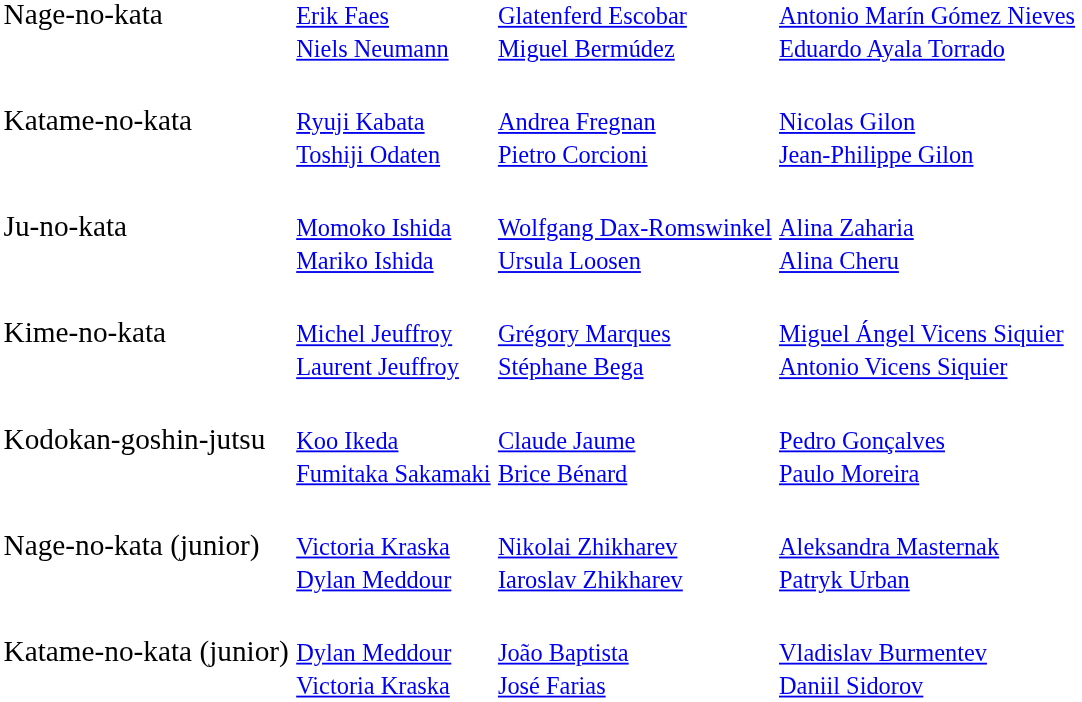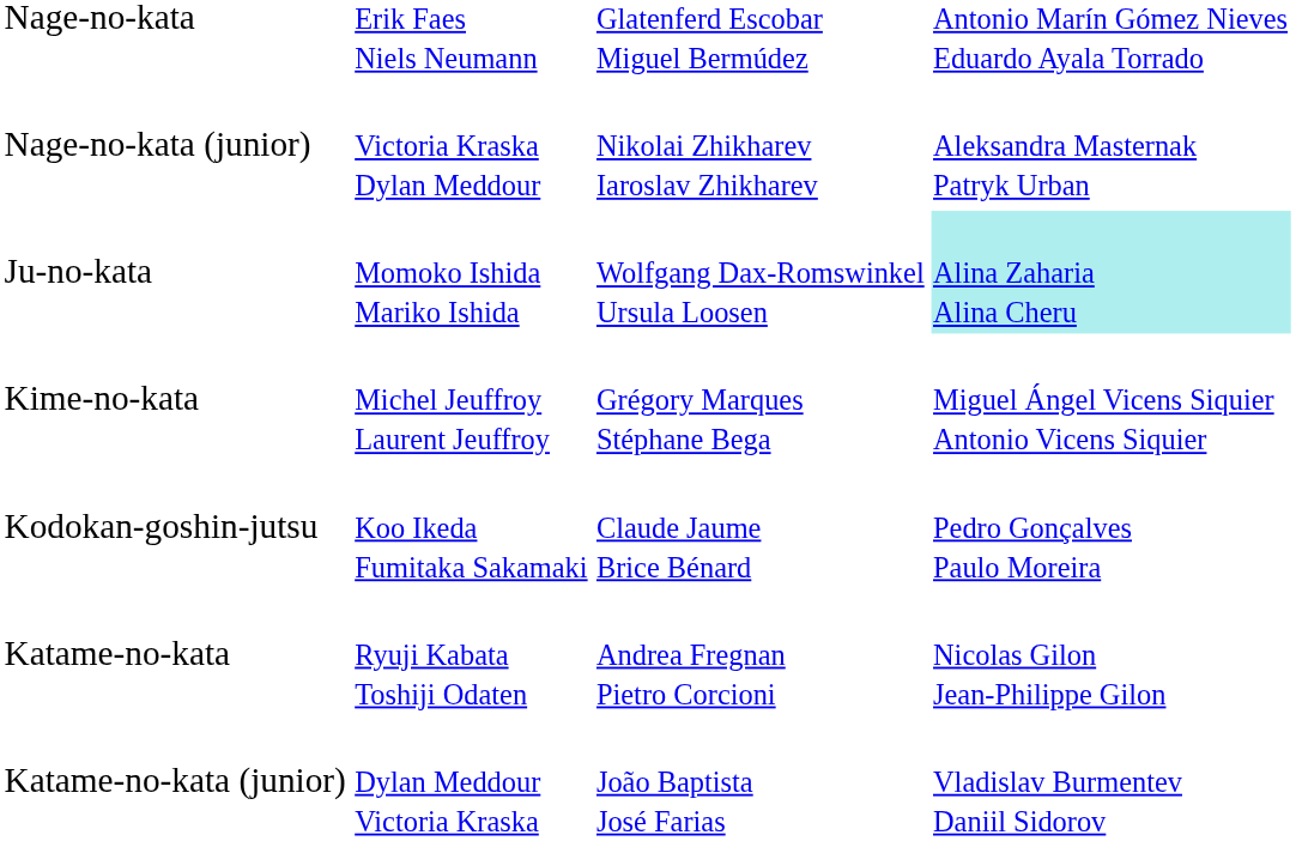rows swapped: Katame-no-kata <-> Nage-no-kata (junior)
Ju-no-kata | column 4: no background -> paleturquoise background
